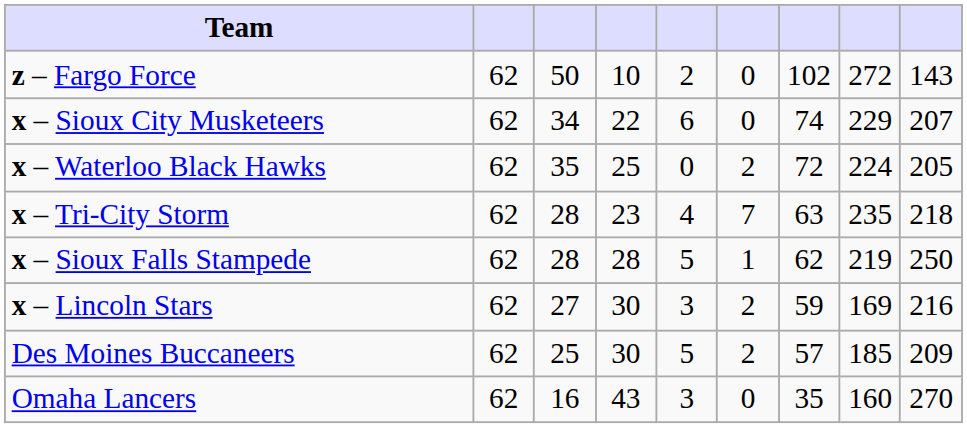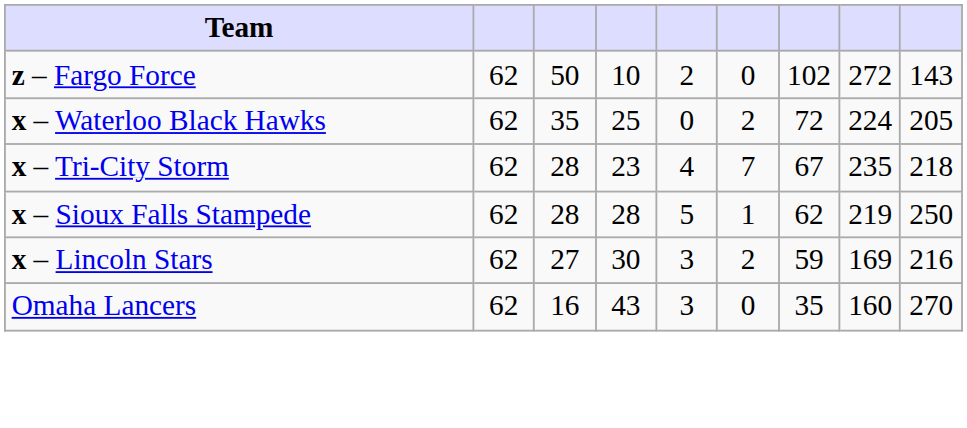- row: x – Sioux City Musketeers | 62 | 34 | 22 | 6 | 0 | 74 | 229 | 207
x – Tri-City Storm | column 7: 63 -> 67
- row: Des Moines Buccaneers | 62 | 25 | 30 | 5 | 2 | 57 | 185 | 209
